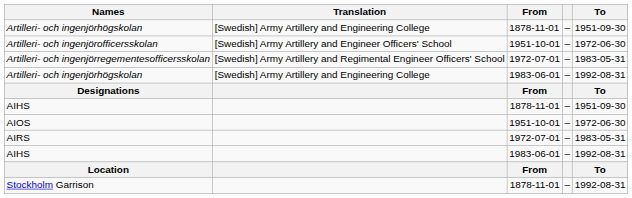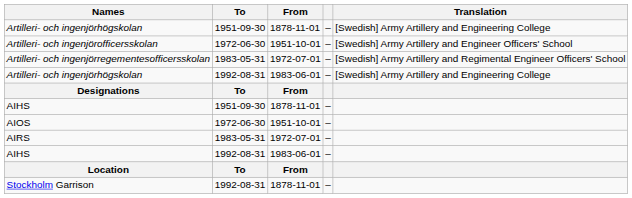columns swapped: Translation <-> To
